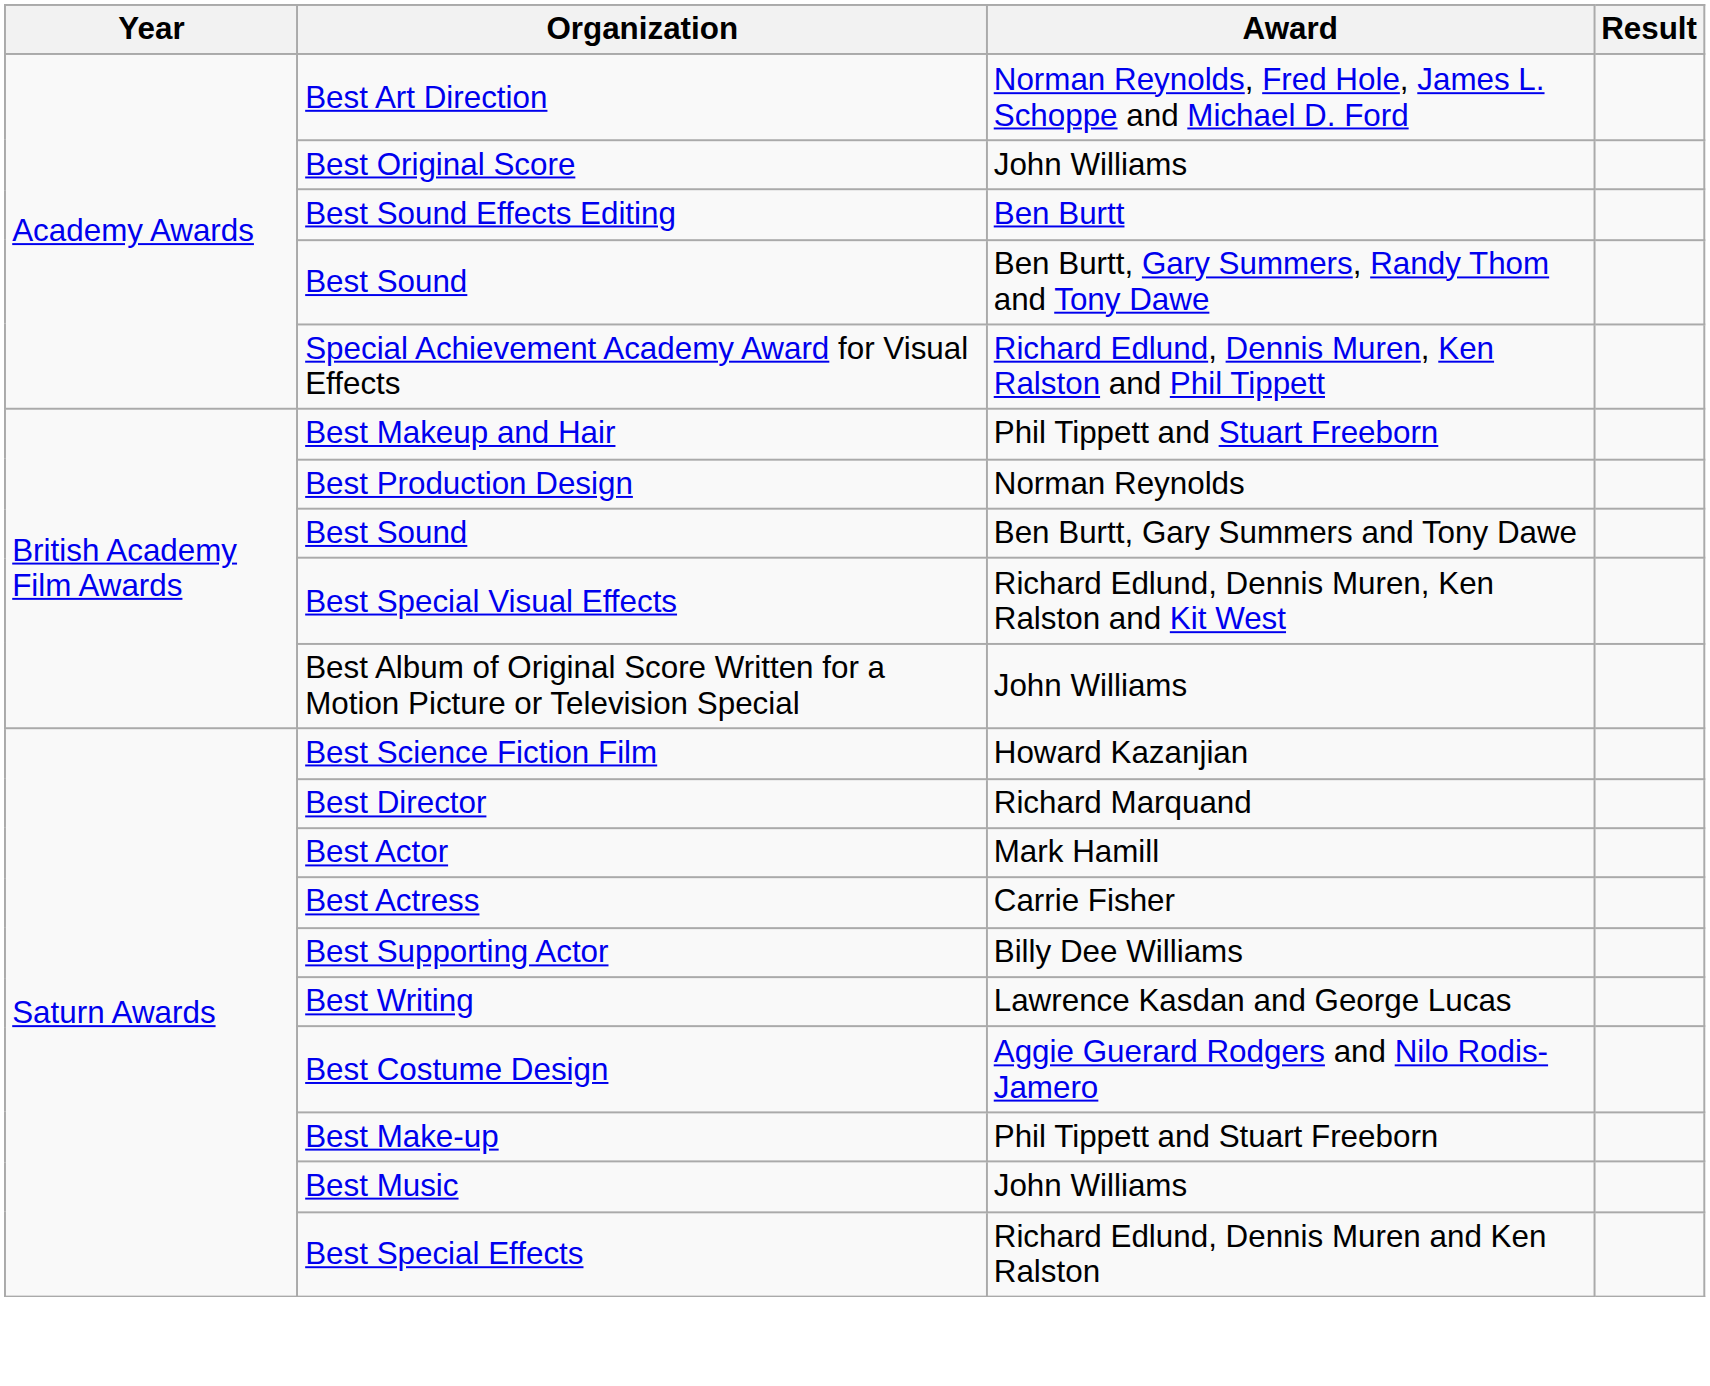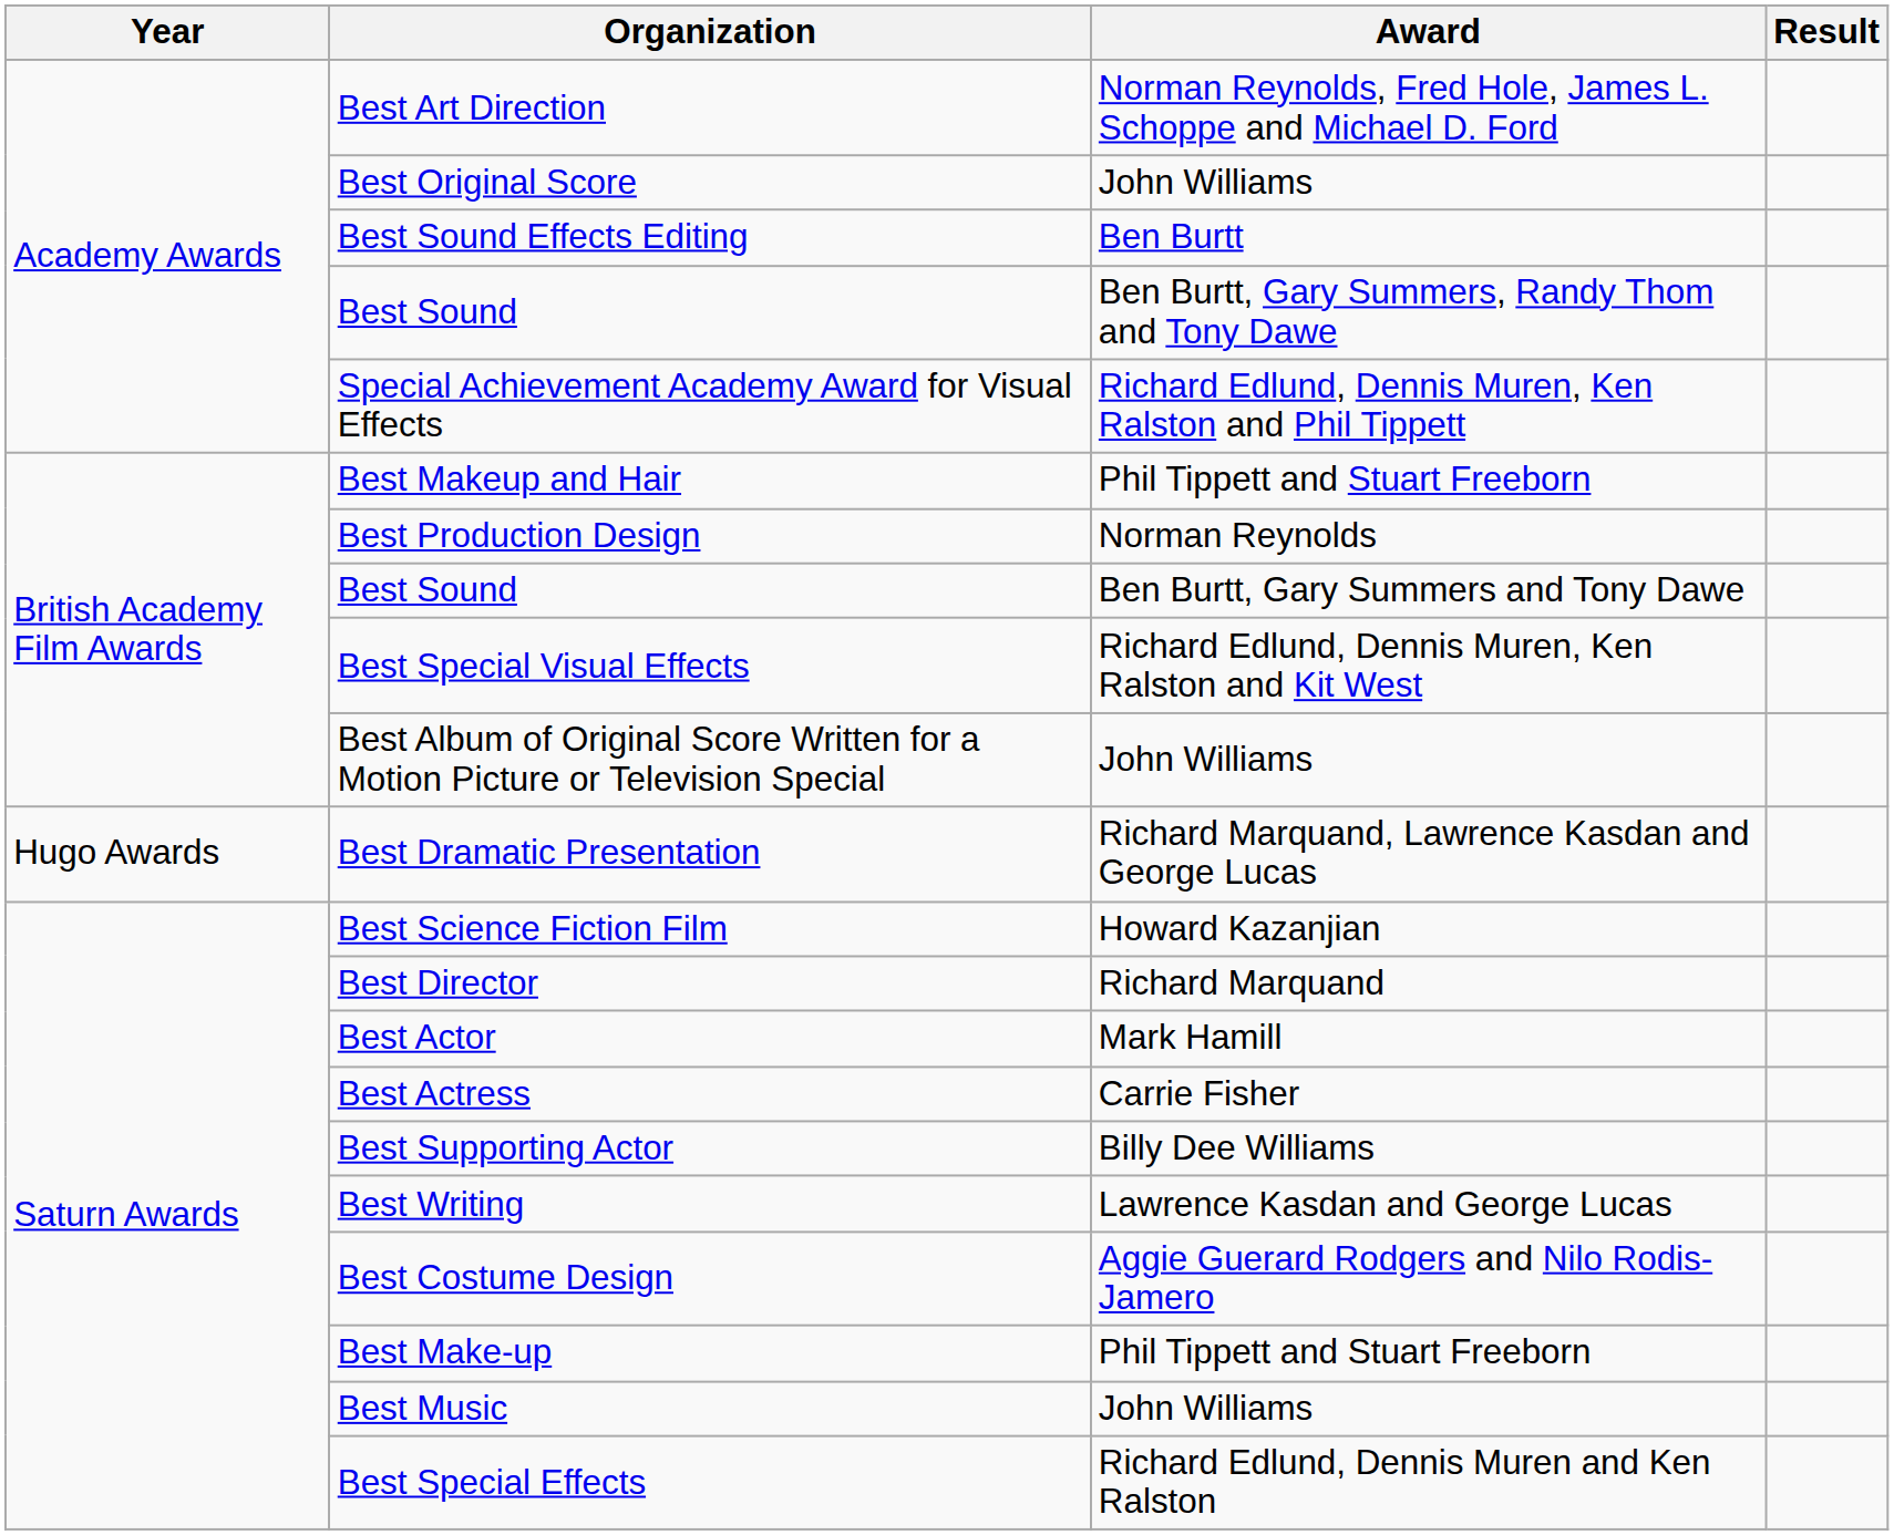+ row: Hugo Awards | Best Dramatic Presentation | Richard Marquand, Lawrence Kasdan and George Lucas
